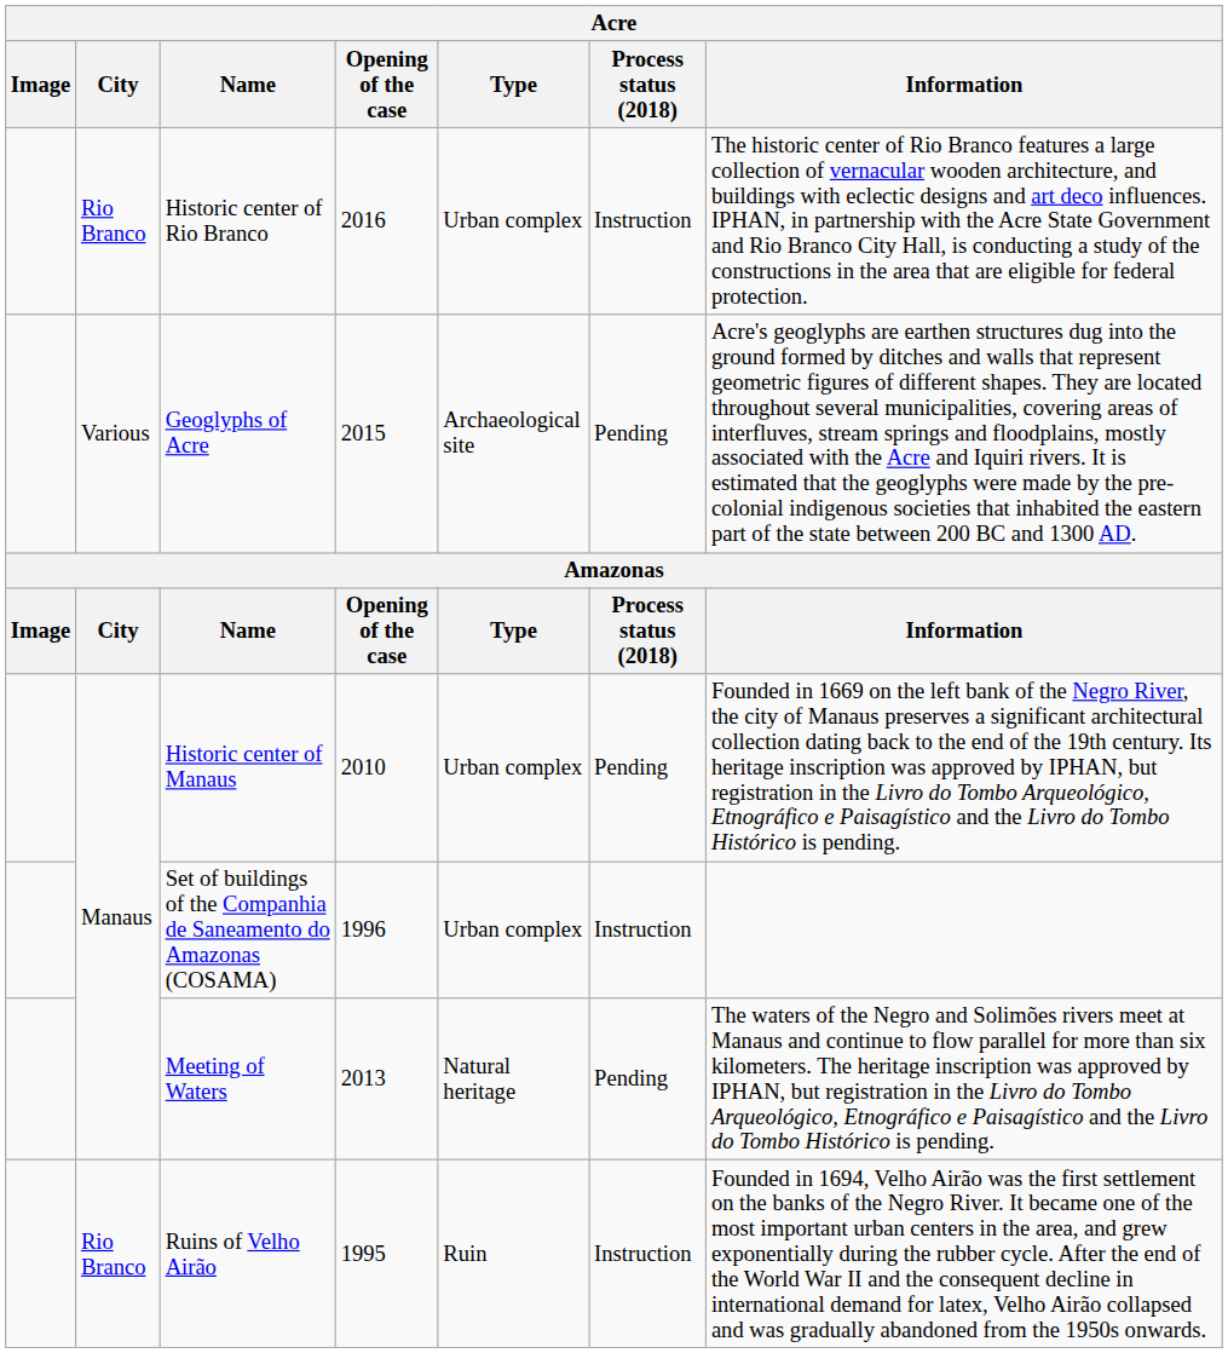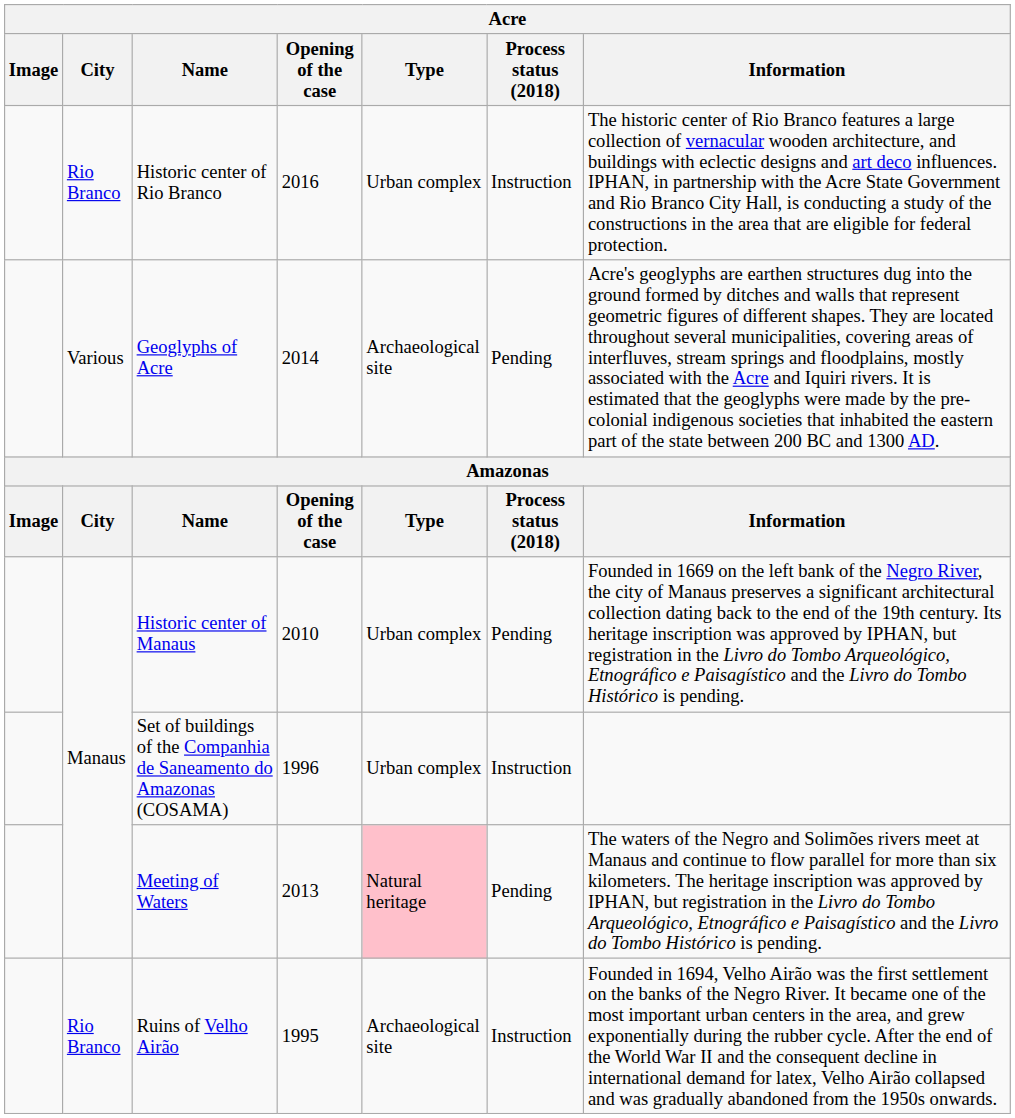Geoglyphs of Acre | Opening of the case: 2015 -> 2014
Meeting of Waters | Type: no background -> pink background
Ruins of Velho Airão | Type: Ruin -> Archaeological site
